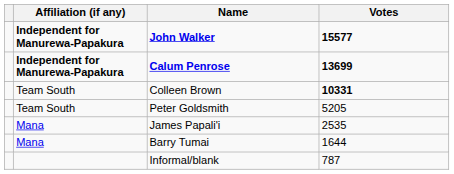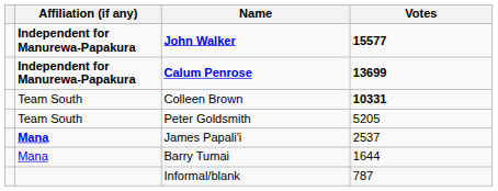James Papali'i | Affiliation (if any): normal -> bold
James Papali'i | Votes: 2535 -> 2537
